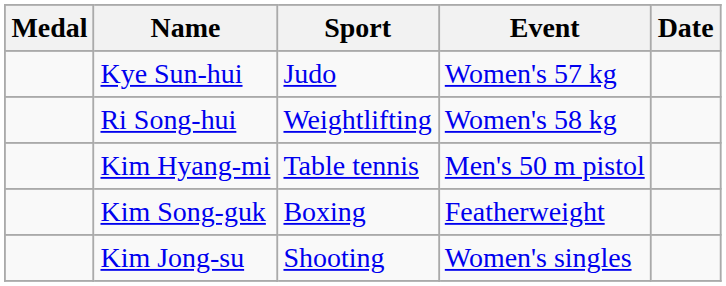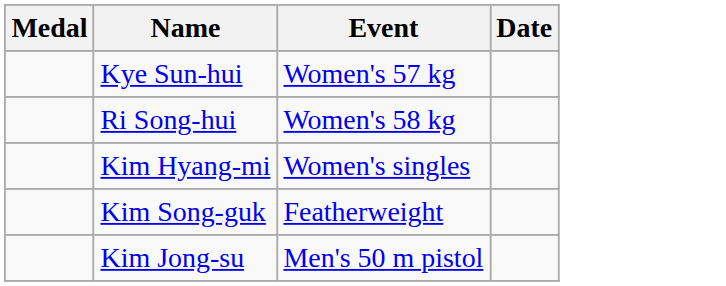- column: Sport | Judo | Weightlifting | Table tennis | Boxing | Shooting
Kim Hyang-mi | Event: Men's 50 m pistol -> Women's singles
Kim Jong-su | Event: Women's singles -> Men's 50 m pistol
